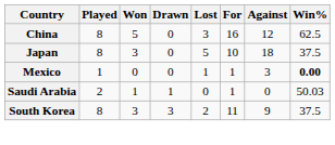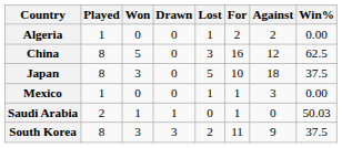+ row: Algeria | 1 | 0 | 0 | 1 | 2 | 2 | 0.00
Mexico | Win%: bold -> normal
